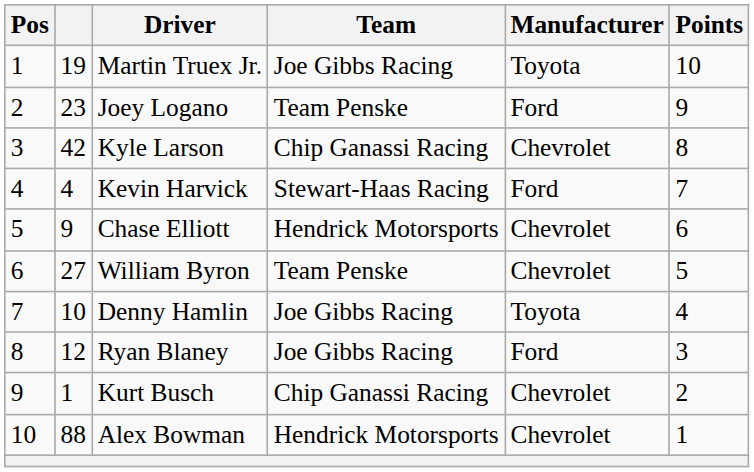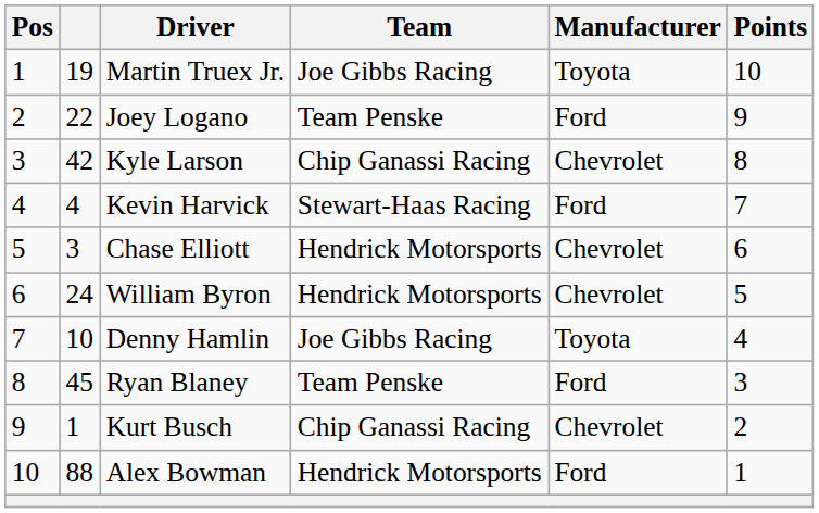Joey Logano | column 2: 23 -> 22
Chase Elliott | column 2: 9 -> 3
William Byron | column 2: 27 -> 24
William Byron | Team: Team Penske -> Hendrick Motorsports
Ryan Blaney | column 2: 12 -> 45
Ryan Blaney | Team: Joe Gibbs Racing -> Team Penske
Alex Bowman | Manufacturer: Chevrolet -> Ford
